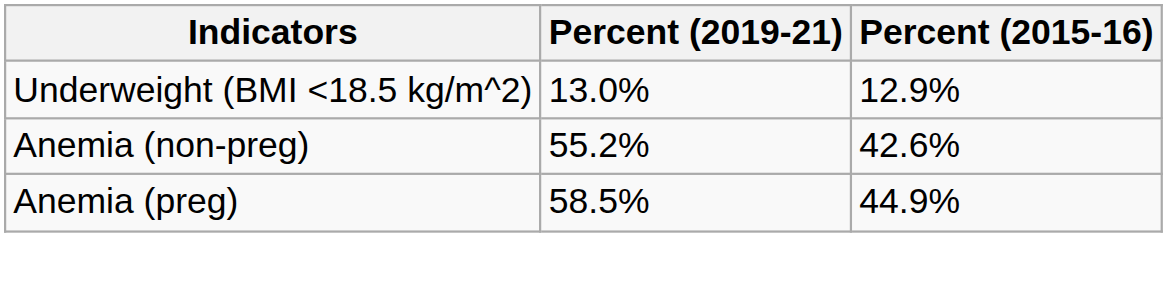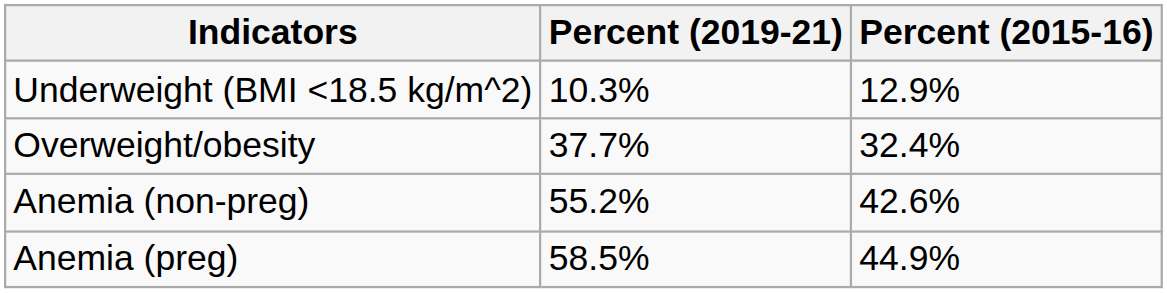Underweight (BMI <18.5 kg/m^2) | Percent (2019-21): 13.0% -> 10.3%
+ row: Overweight/obesity | 37.7% | 32.4%
